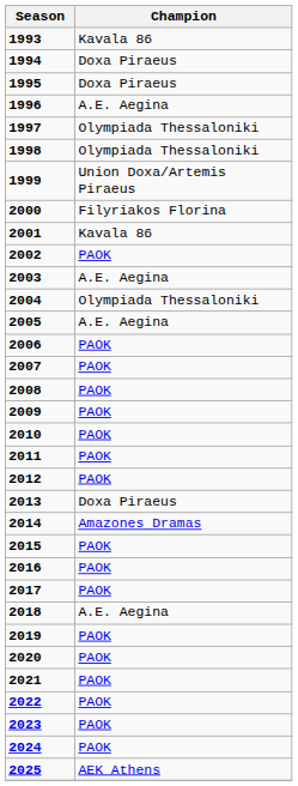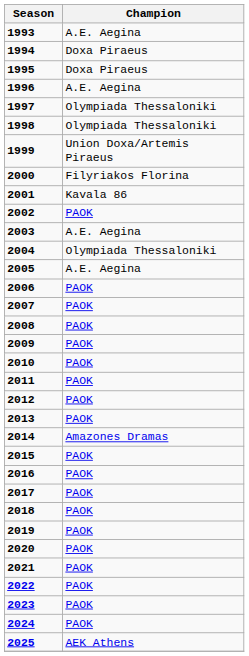1993 | Champion: Kavala 86 -> A.E. Aegina
2013 | Champion: Doxa Piraeus -> PAOK
2018 | Champion: A.E. Aegina -> PAOK
